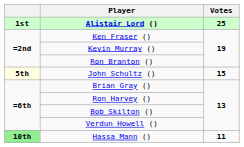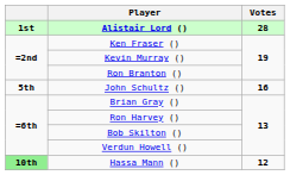Alistair Lord () | Votes: 25 -> 28
John Schultz () | column 1: lightyellow background -> no background
John Schultz () | Votes: 15 -> 16
Hassa Mann () | Votes: 11 -> 12
